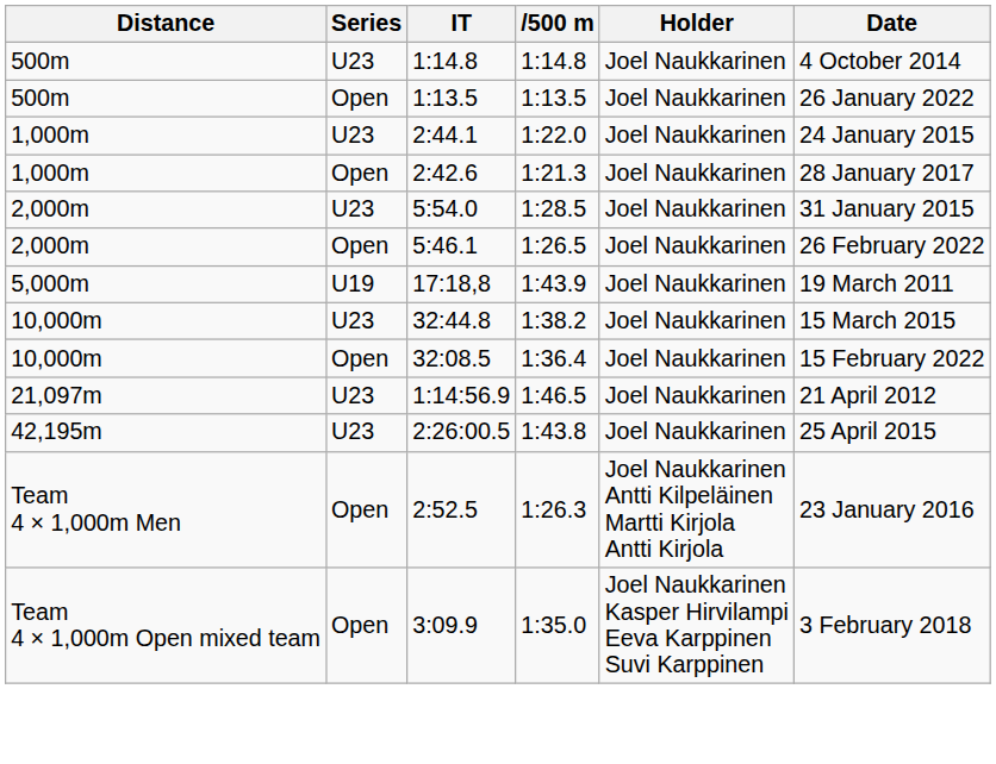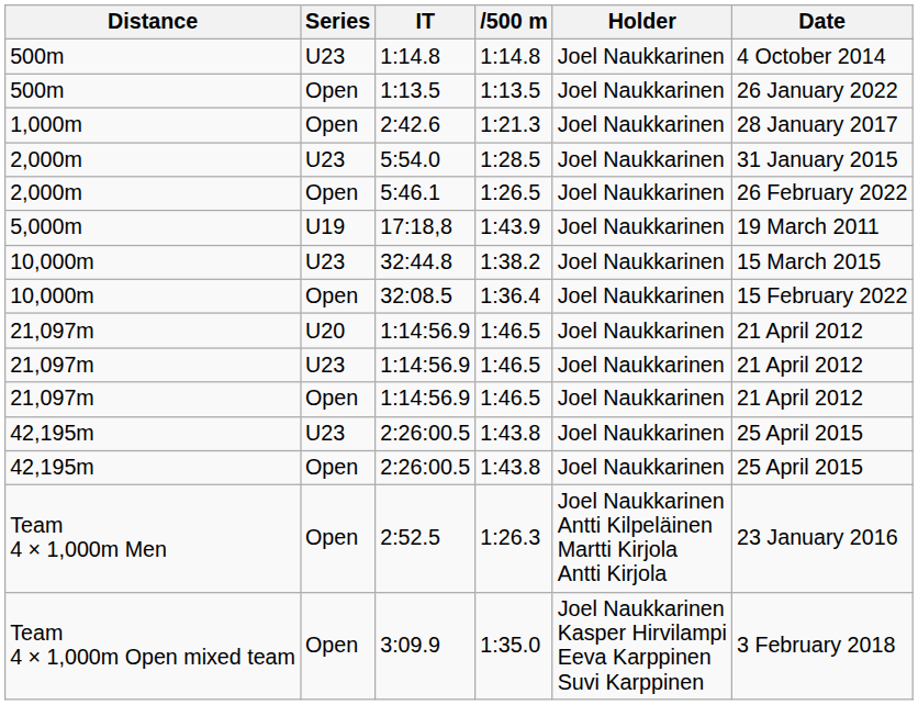- row: 1,000m | U23 | 2:44.1 | 1:22.0 | Joel Naukkarinen | 24 January 2015
+ row: 21,097m | U20 | 1:14:56.9 | 1:46.5 | Joel Naukkarinen | 21 April 2012
+ row: 21,097m | Open | 1:14:56.9 | 1:46.5 | Joel Naukkarinen | 21 April 2012
+ row: 42,195m | Open | 2:26:00.5 | 1:43.8 | Joel Naukkarinen | 25 April 2015
